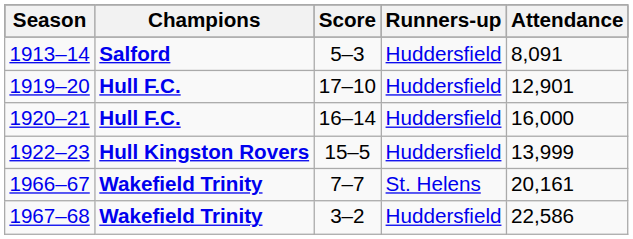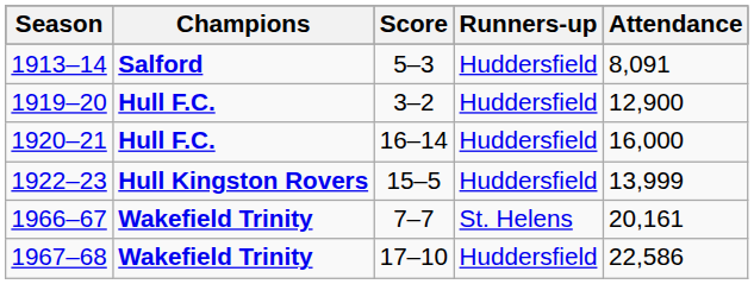1919–20 | Score: 17–10 -> 3–2
1919–20 | Attendance: 12,901 -> 12,900
1967–68 | Score: 3–2 -> 17–10
